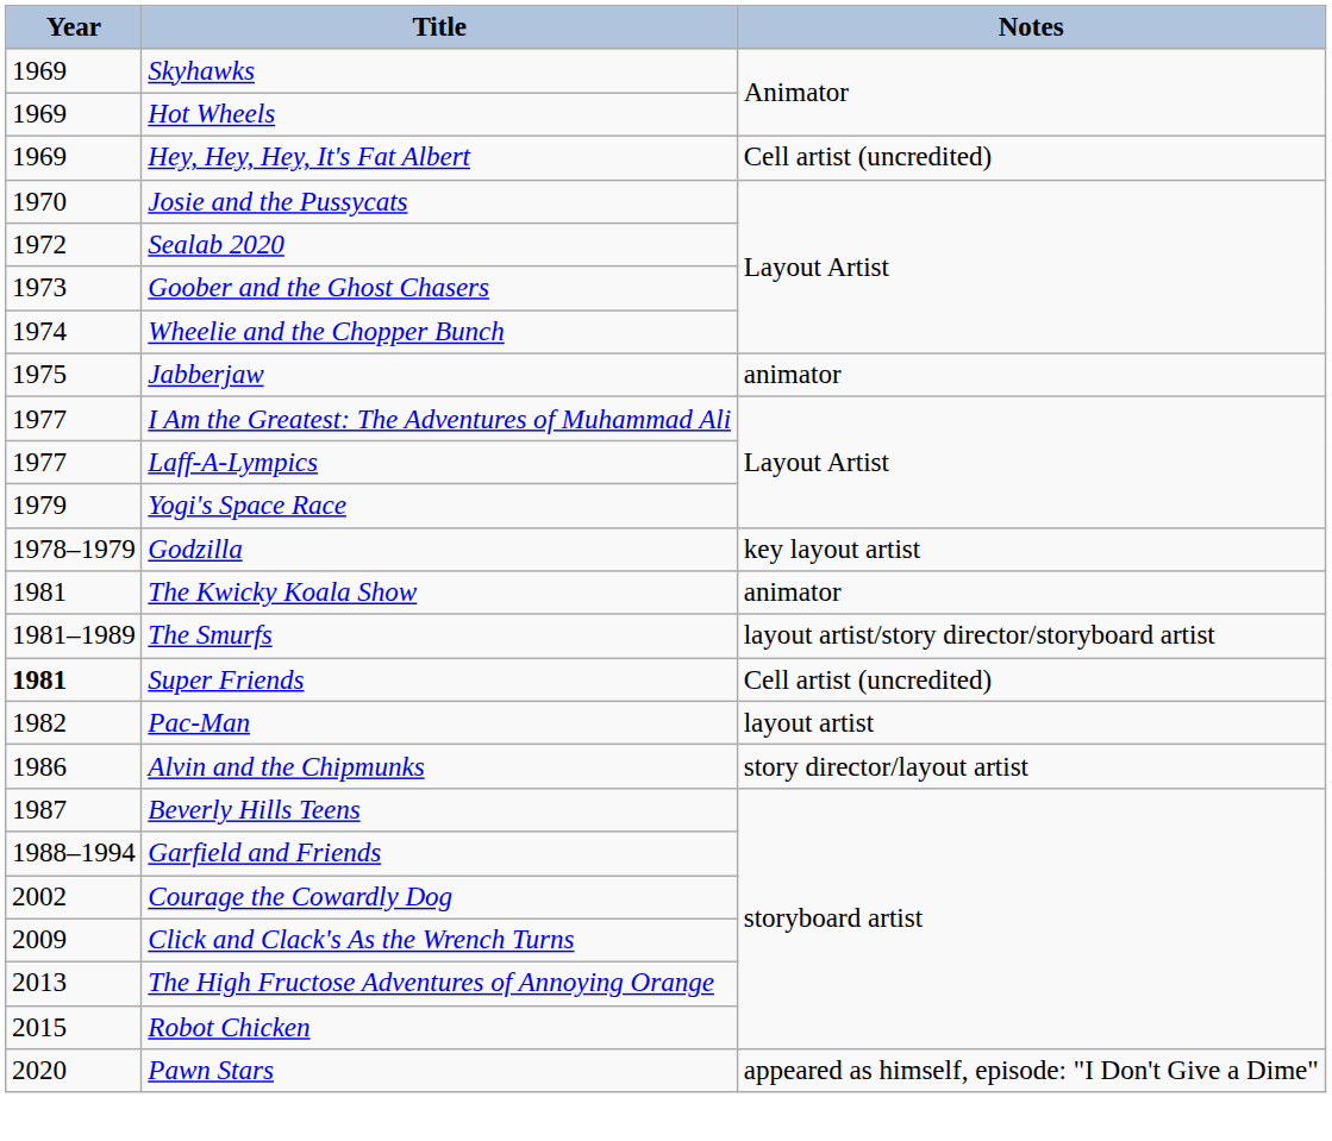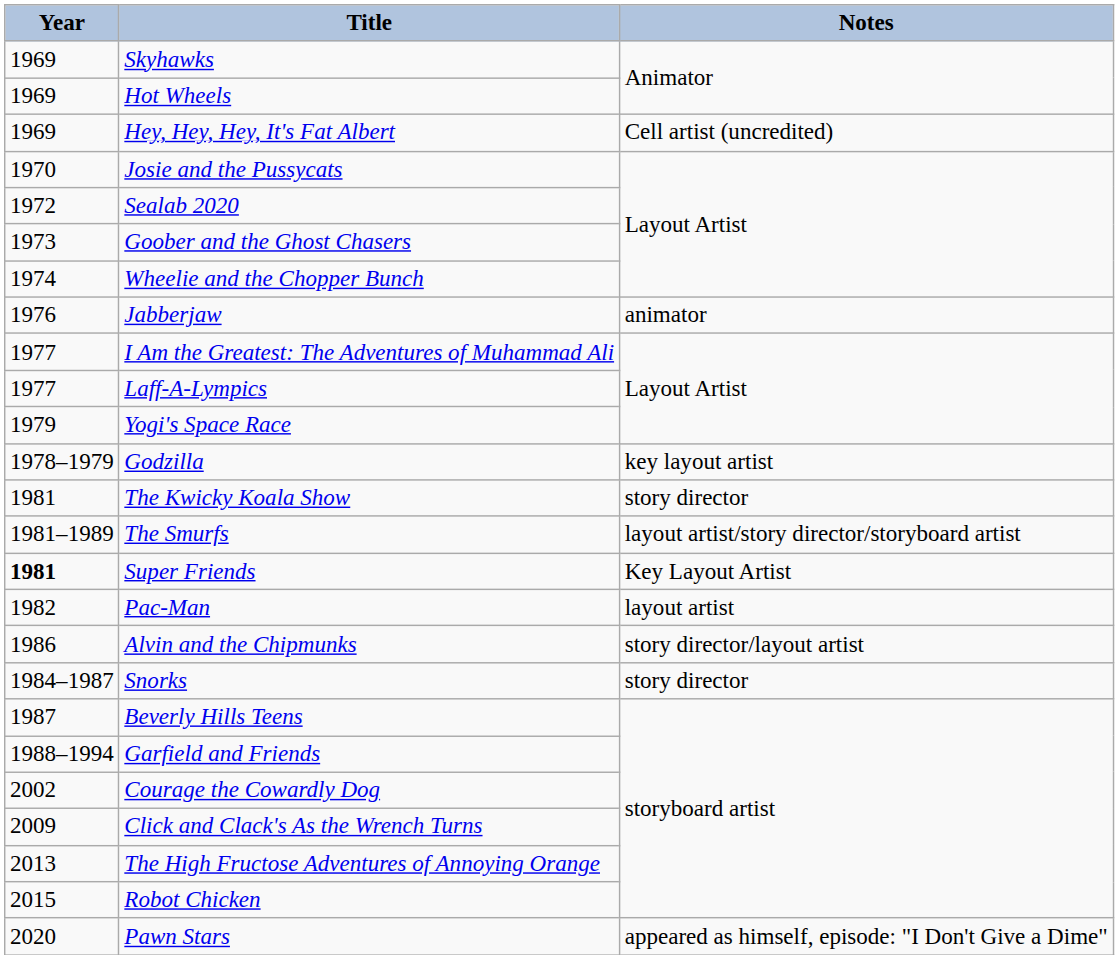Jabberjaw | Year: 1975 -> 1976
The Kwicky Koala Show | Notes: animator -> story director
Super Friends | Notes: Cell artist (uncredited) -> Key Layout Artist
+ row: 1984–1987 | Snorks | story director
